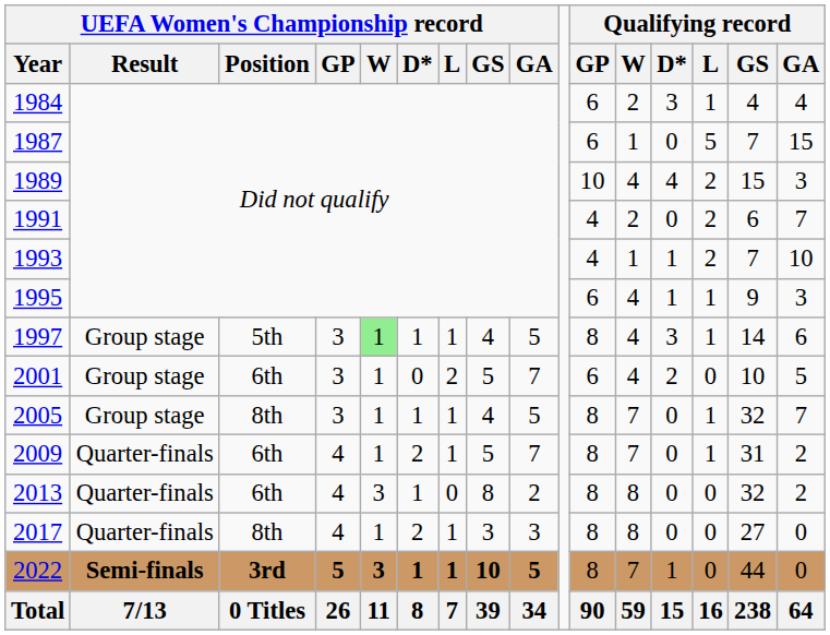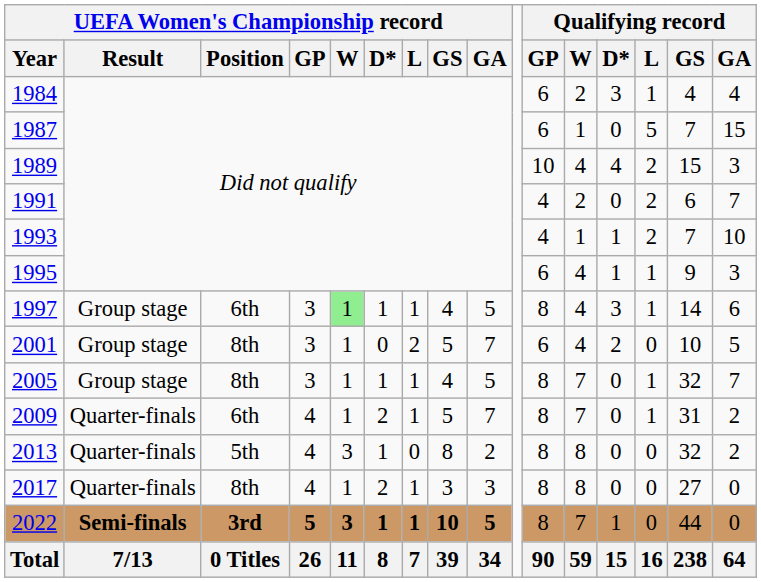1997 | UEFA Women's Championship record / Position: 5th -> 6th
2001 | UEFA Women's Championship record / Position: 6th -> 8th
2013 | UEFA Women's Championship record / Position: 6th -> 5th
